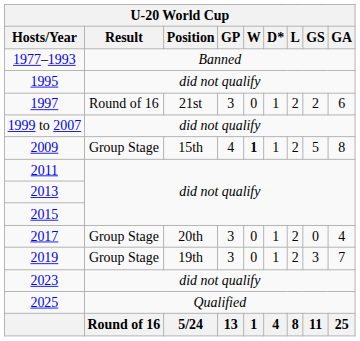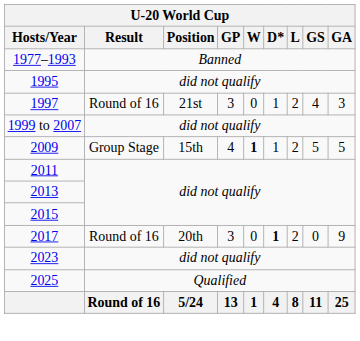1997 | GS: 2 -> 4
1997 | GA: 6 -> 3
2009 | GA: 8 -> 5
2017 | Result: Group Stage -> Round of 16
2017 | D*: normal -> bold
2017 | GA: 4 -> 9
- row: 2019 | Group Stage | 19th | 3 | 0 | 1 | 2 | 3 | 7
